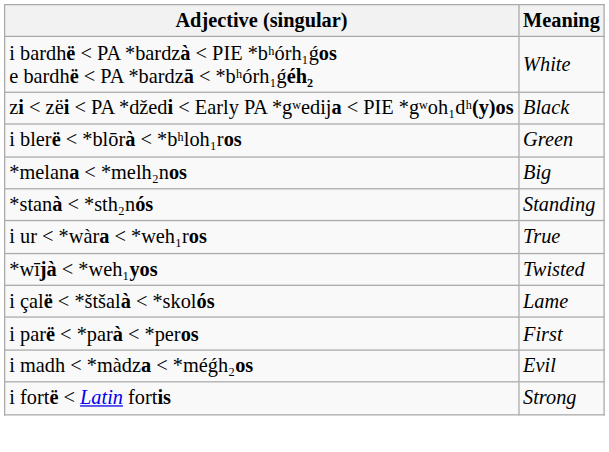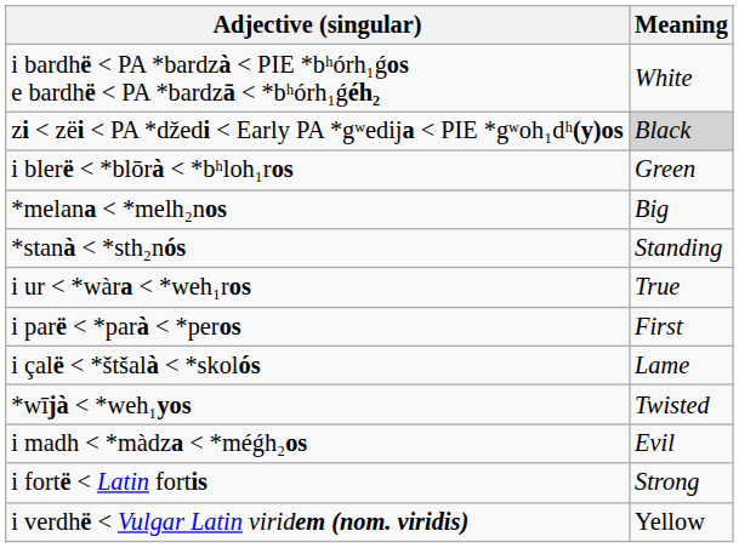zi < zëi < PA *džedi < Early PA *gʷedija < PIE *gʷoh₁dʰ(y)os | Meaning: no background -> lightgrey background
rows swapped: *wījà < *weh₁yos <-> i parë < *parà < *peros
+ row: i verdhë < Vulgar Latin viridem (nom. viridis) | Yellow
